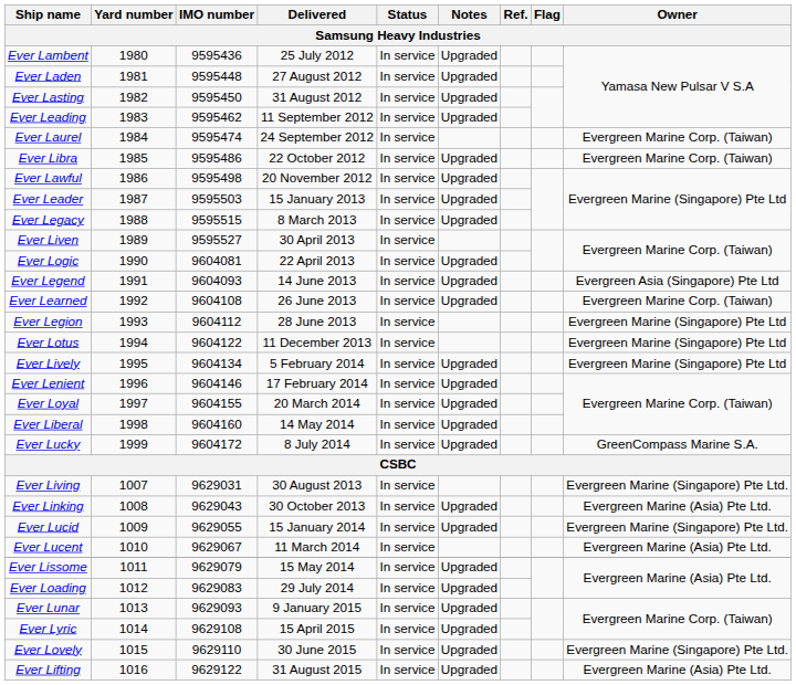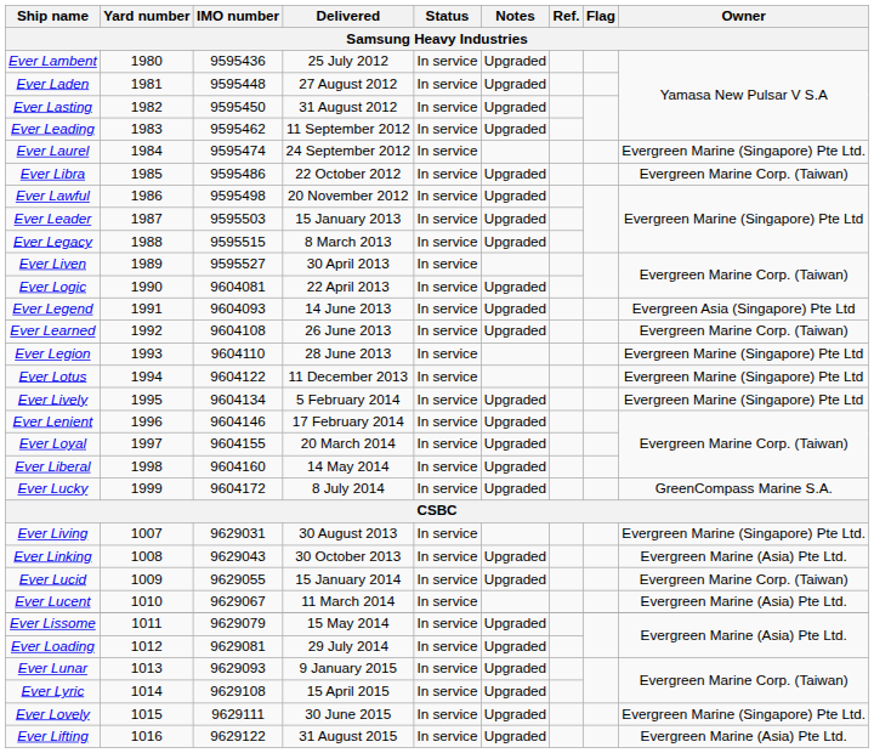Ever Laurel | Owner: Evergreen Marine Corp. (Taiwan) -> Evergreen Marine (Singapore) Pte Ltd.
Ever Legion | IMO number: 9604112 -> 9604110
Ever Lucid | Owner: Evergreen Marine (Singapore) Pte Ltd. -> Evergreen Marine Corp. (Taiwan)
Ever Loading | IMO number: 9629083 -> 9629081
Ever Lovely | IMO number: 9629110 -> 9629111
